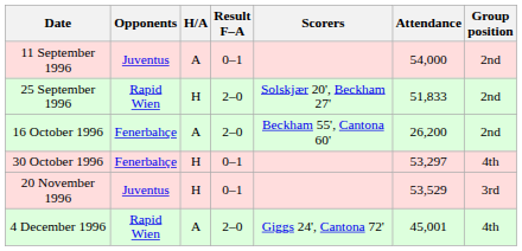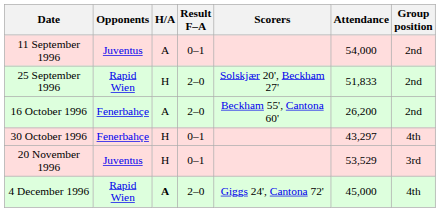30 October 1996 | Attendance: 53,297 -> 43,297
4 December 1996 | H/A: normal -> bold
4 December 1996 | Attendance: 45,001 -> 45,000
